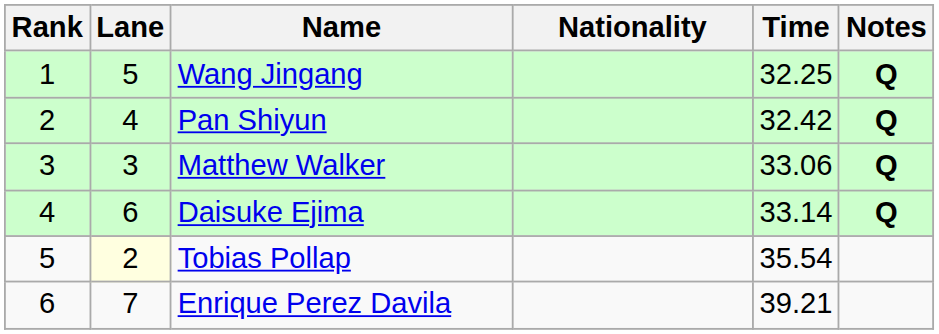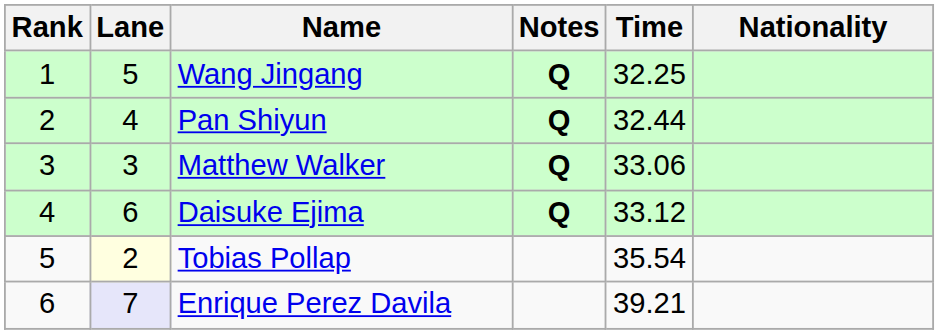columns swapped: Nationality <-> Notes
Pan Shiyun | Time: 32.42 -> 32.44
Daisuke Ejima | Time: 33.14 -> 33.12
Enrique Perez Davila | Lane: no background -> lavender background
